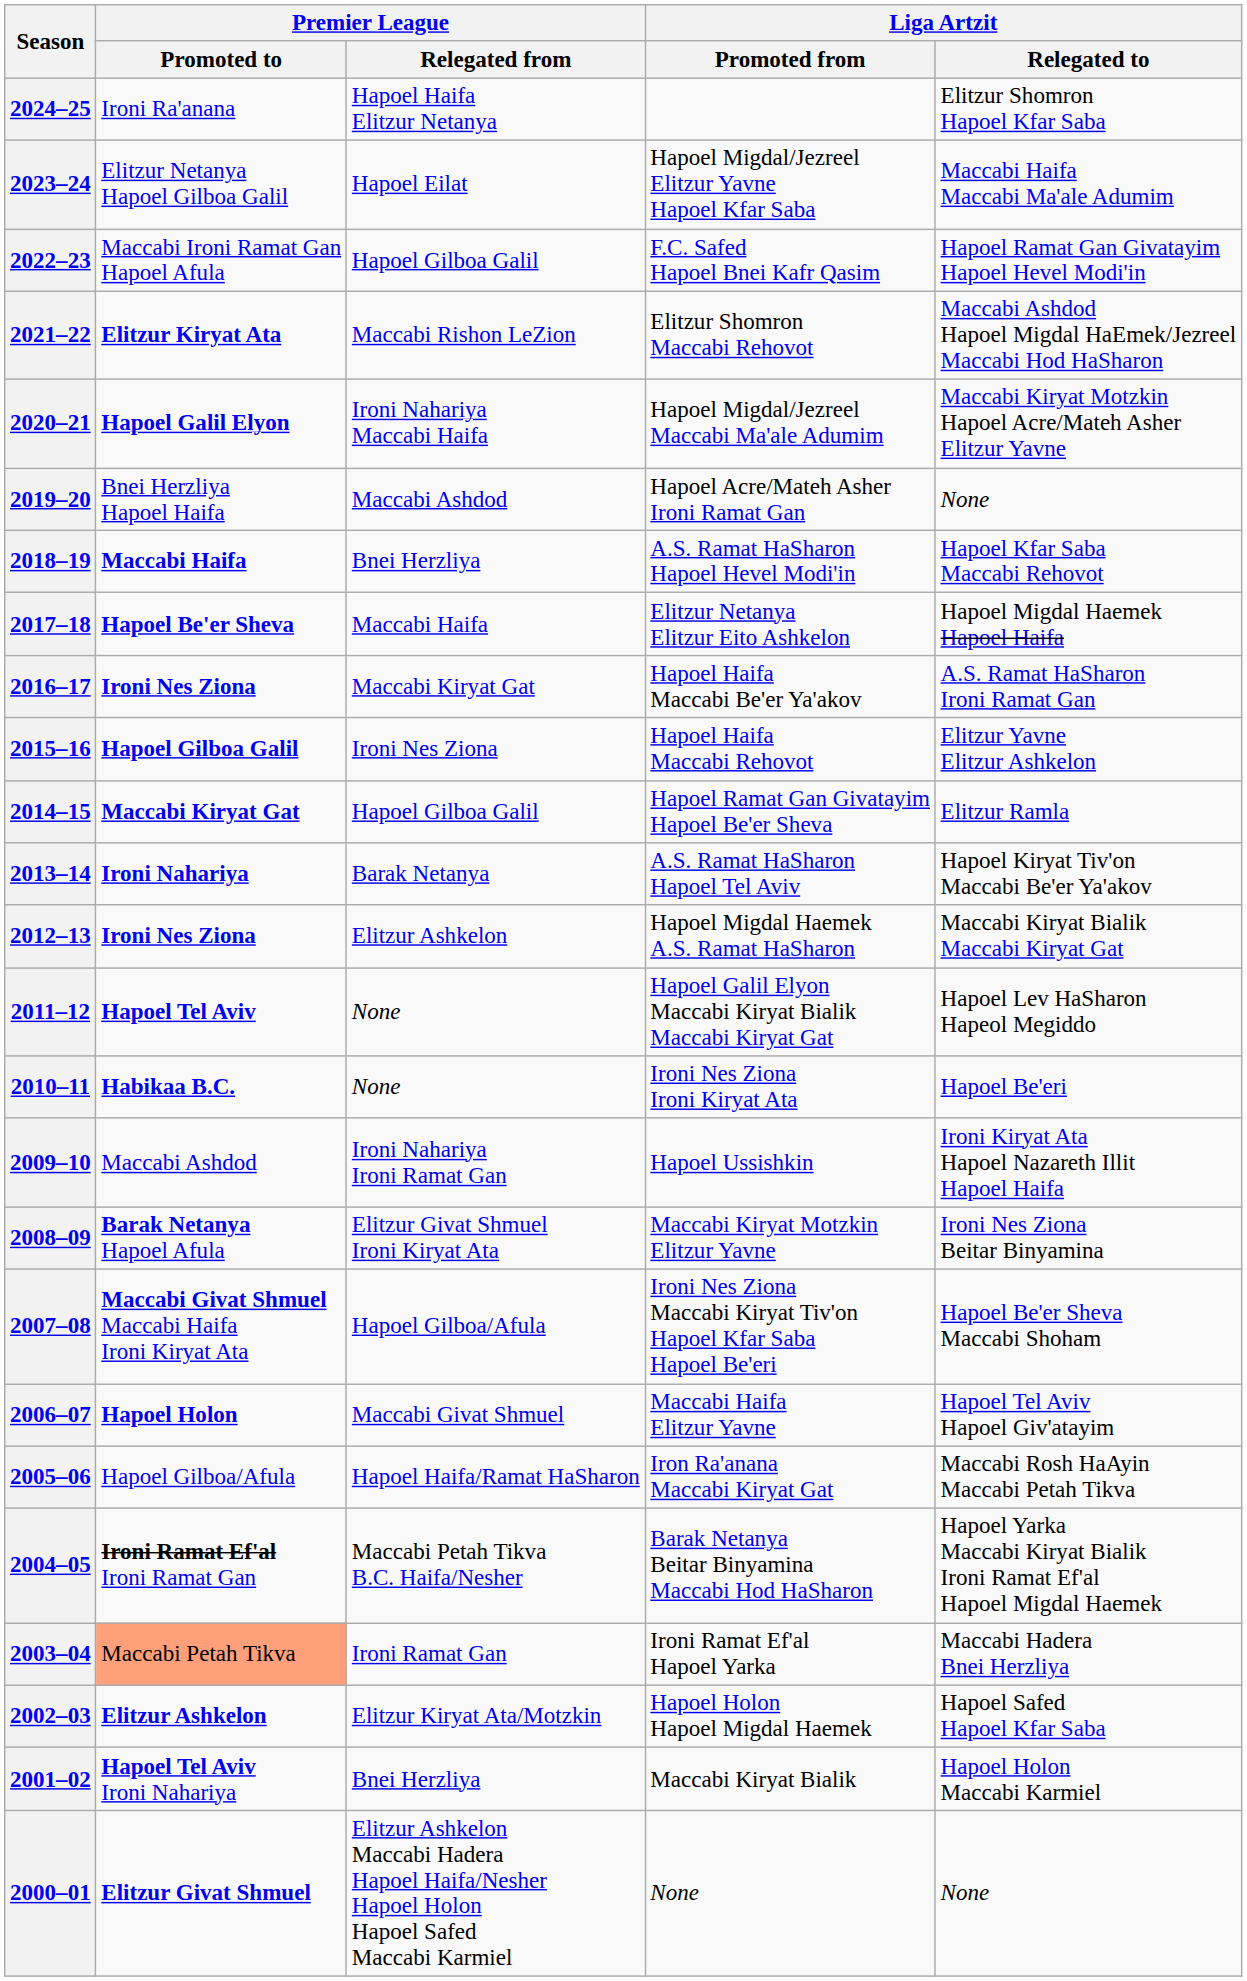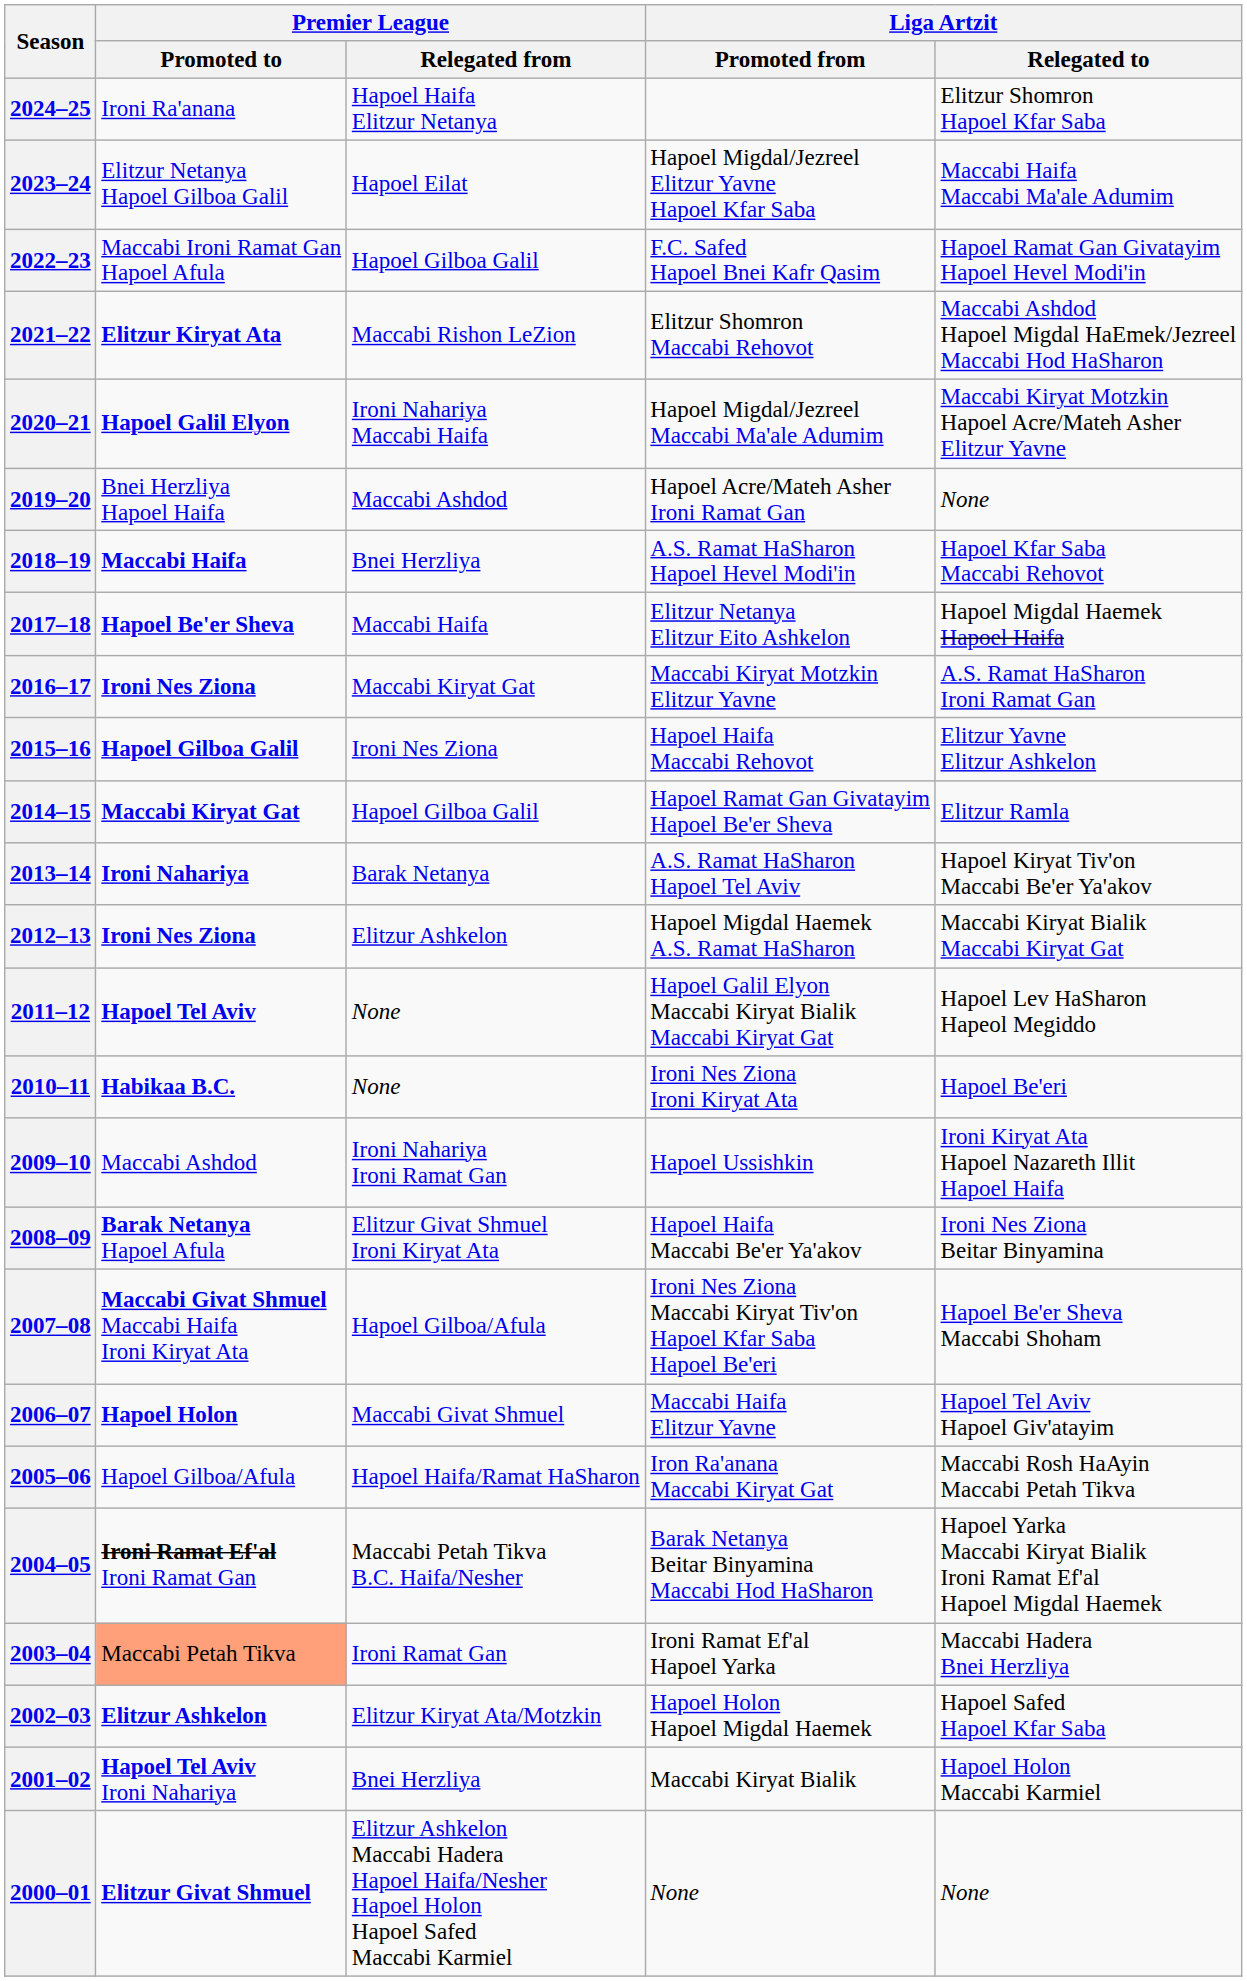2016–17 | Liga Artzit / Promoted from: Hapoel Haifa Maccabi Be'er Ya'akov -> Maccabi Kiryat Motzkin Elitzur Yavne
2008–09 | Liga Artzit / Promoted from: Maccabi Kiryat Motzkin Elitzur Yavne -> Hapoel Haifa Maccabi Be'er Ya'akov
